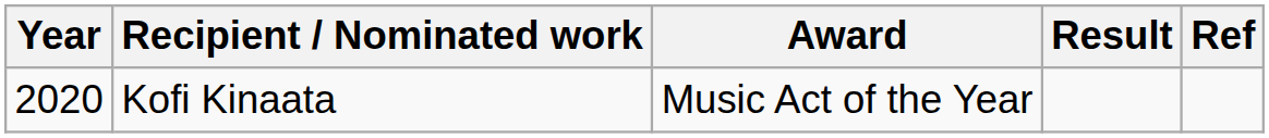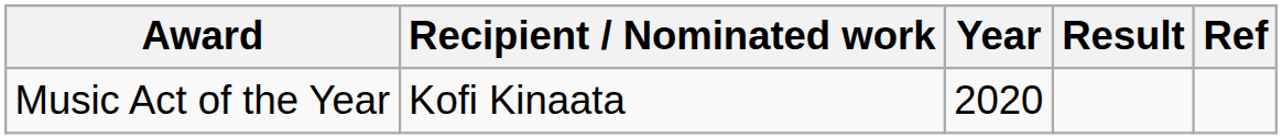columns swapped: Year <-> Award
